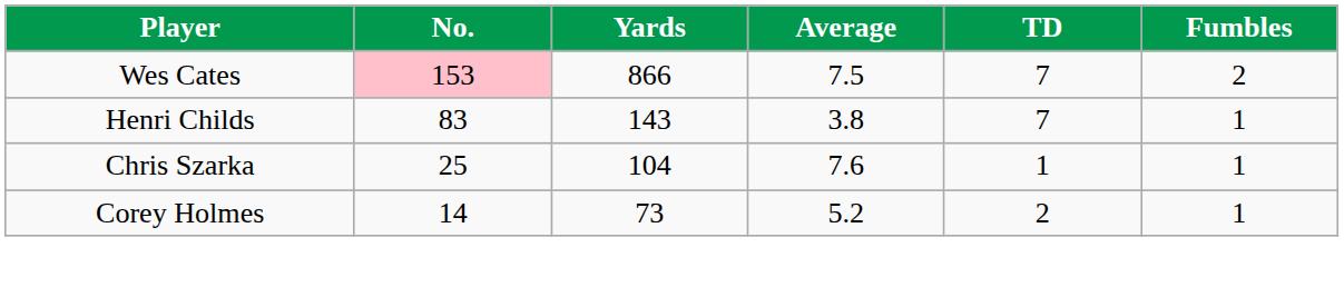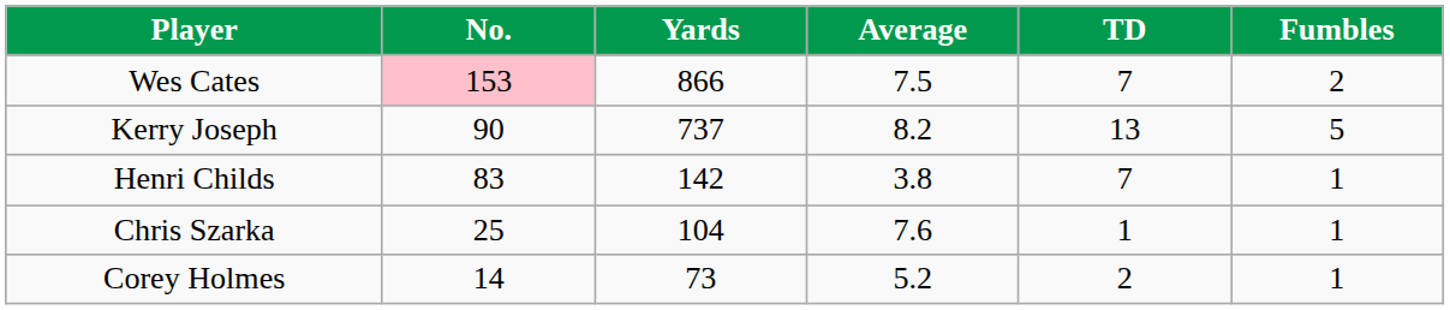+ row: Kerry Joseph | 90 | 737 | 8.2 | 13 | 5
Henri Childs | Yards: 143 -> 142
